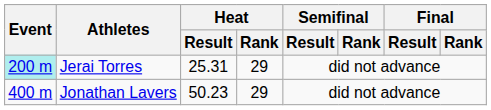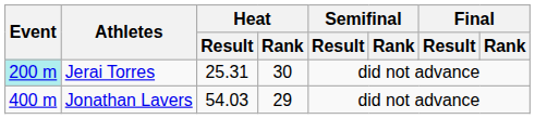Jerai Torres | Heat / Rank: 29 -> 30
Jonathan Lavers | Heat / Result: 50.23 -> 54.03
